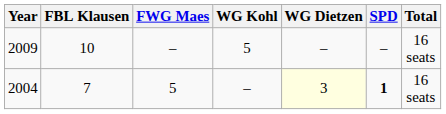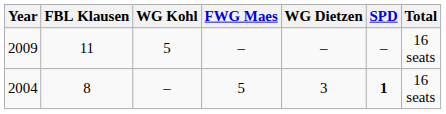columns swapped: WG Kohl <-> FWG Maes
2009 | FBL Klausen: 10 -> 11
2004 | FBL Klausen: 7 -> 8
2004 | WG Dietzen: lightyellow background -> no background
